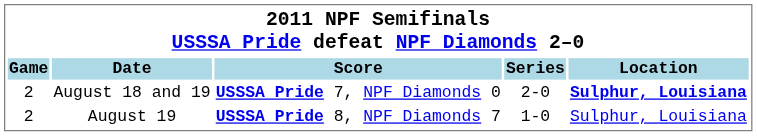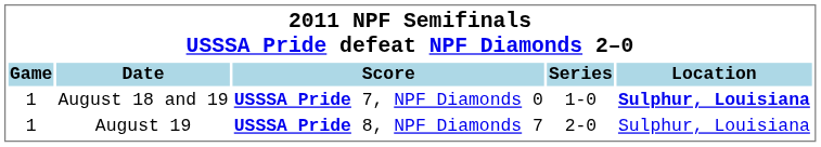August 18 and 19 | Game: 2 -> 1
August 18 and 19 | Series: 2-0 -> 1-0
August 19 | Game: 2 -> 1
August 19 | Series: 1-0 -> 2-0
